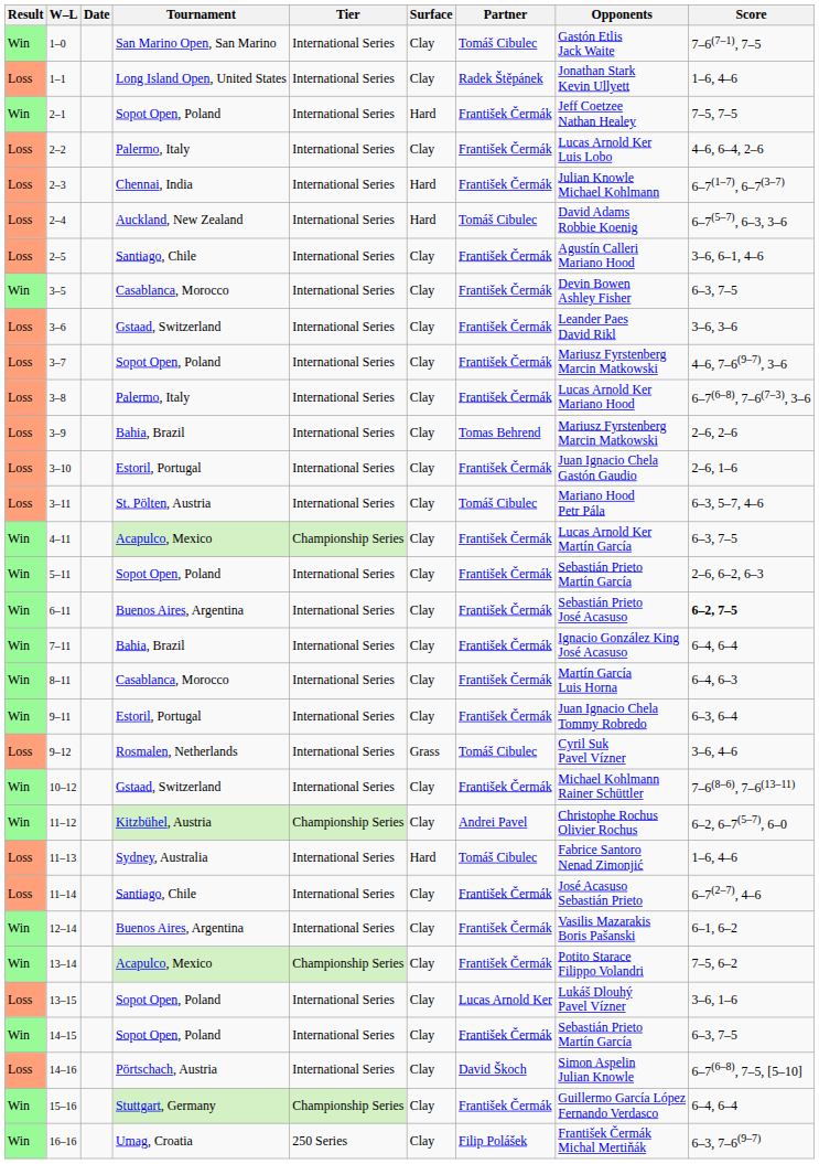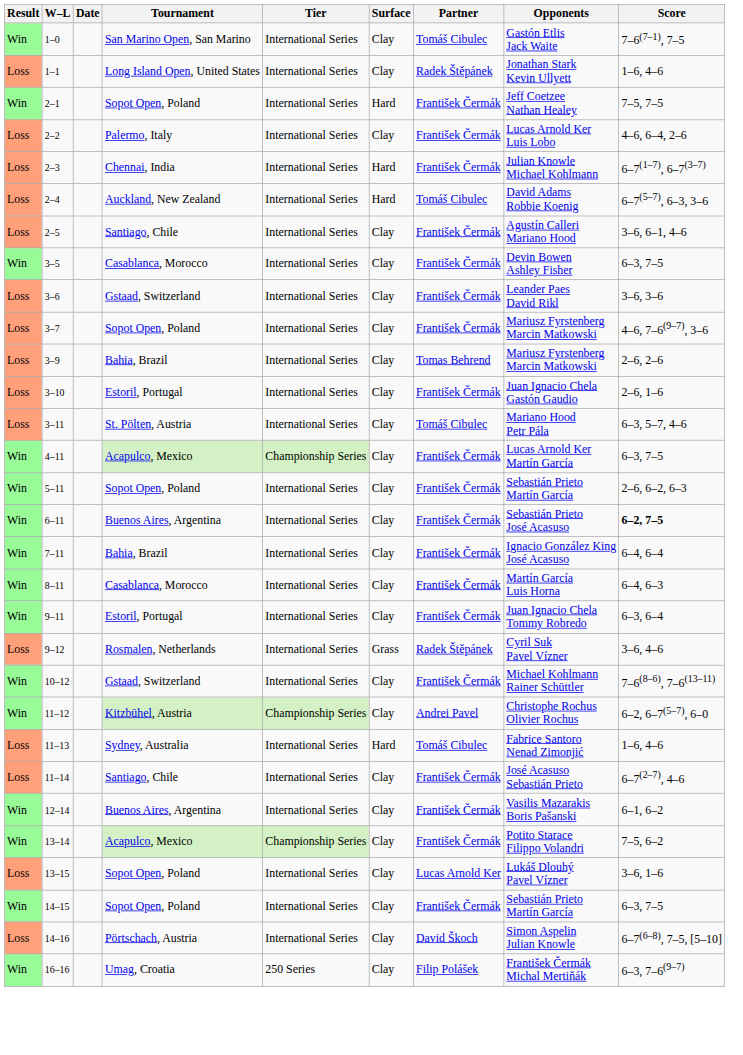- row: Loss | 3–8 | Palermo, Italy | International Series | Clay | František Čermák | Lucas Arnold Ker Mariano Hood | 6–7(6–8), 7–6(7–3), 3–6
9–12 | Partner: Tomáš Cibulec -> Radek Štěpánek
- row: Win | 15–16 | Stuttgart, Germany | Championship Series | Clay | František Čermák | Guillermo García López Fernando Verdasco | 6–4, 6–4
